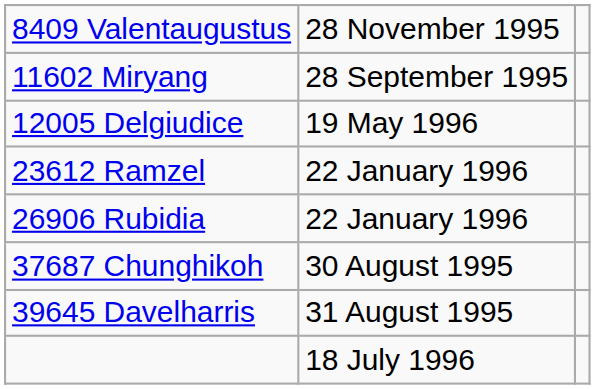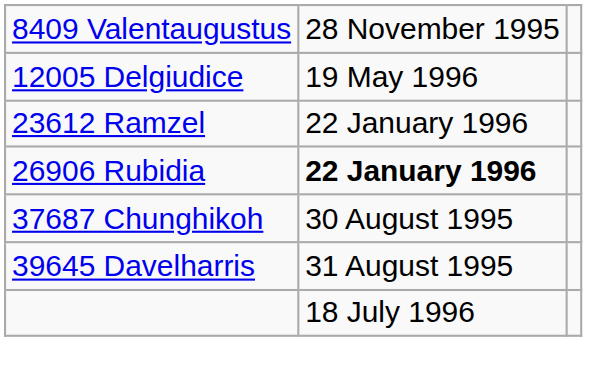- row: 11602 Miryang | 28 September 1995
26906 Rubidia | column 2: normal -> bold
